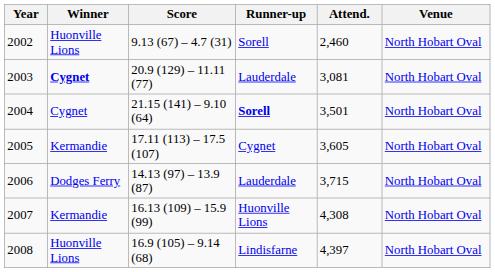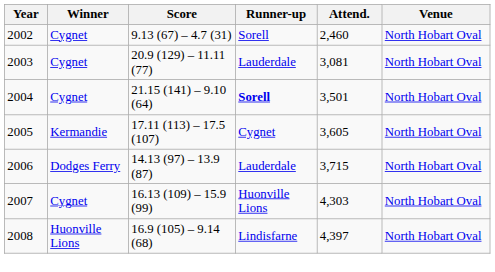2002 | Winner: Huonville Lions -> Cygnet
2003 | Winner: bold -> normal
2007 | Winner: Kermandie -> Cygnet
2007 | Attend.: 4,308 -> 4,303
